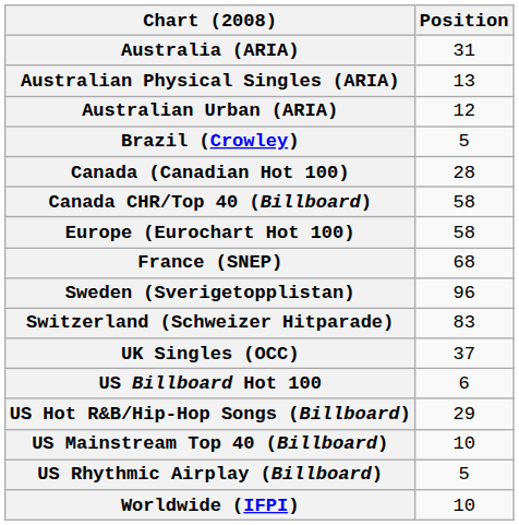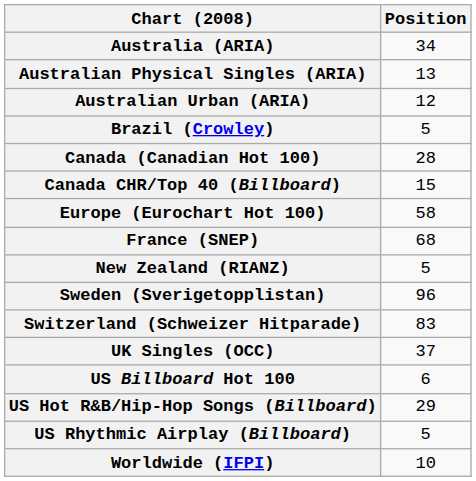Australia (ARIA) | Position: 31 -> 34
Canada CHR/Top 40 (Billboard) | Position: 58 -> 15
+ row: New Zealand (RIANZ) | 5
- row: US Mainstream Top 40 (Billboard) | 10
